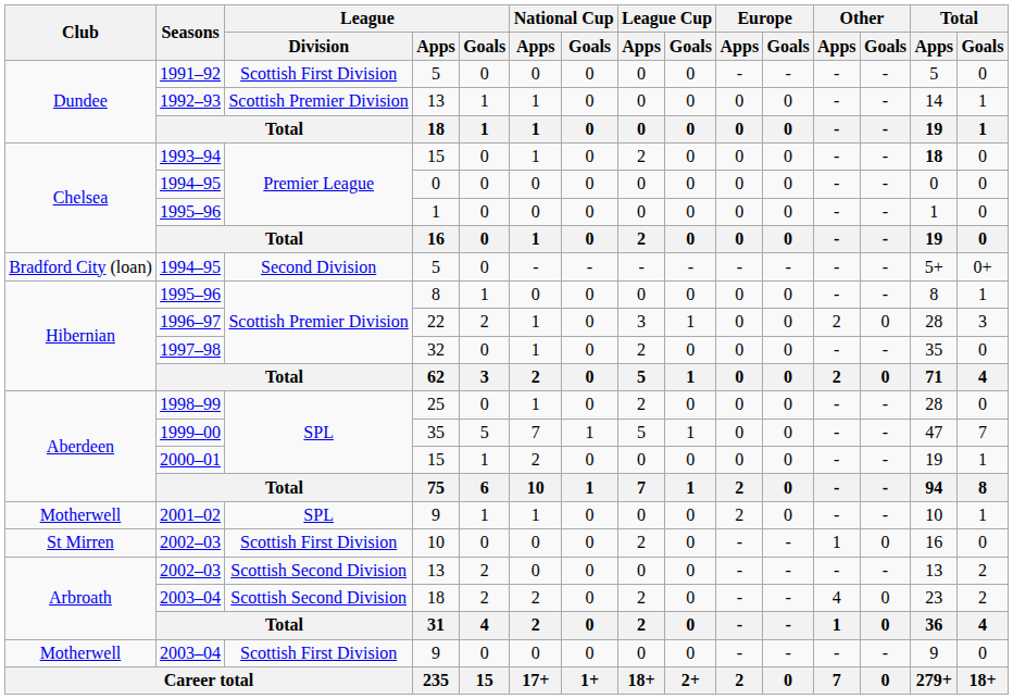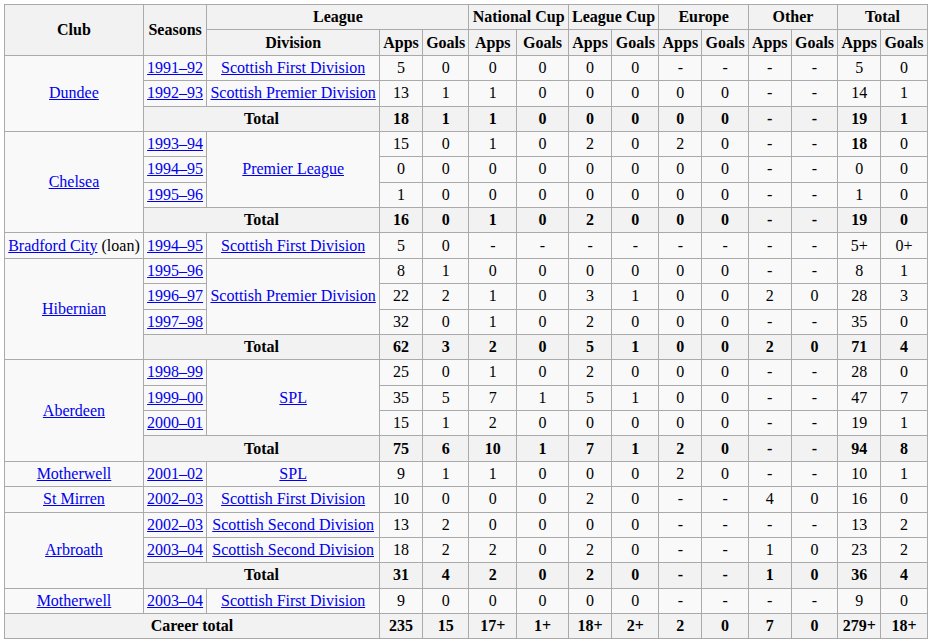1993–94 | Europe / Apps: 0 -> 2
1994–95 / 5 | League / Division: Second Division -> Scottish First Division
2002–03 / 10 | Other / Apps: 1 -> 4
2003–04 / 18 | Other / Apps: 4 -> 1
